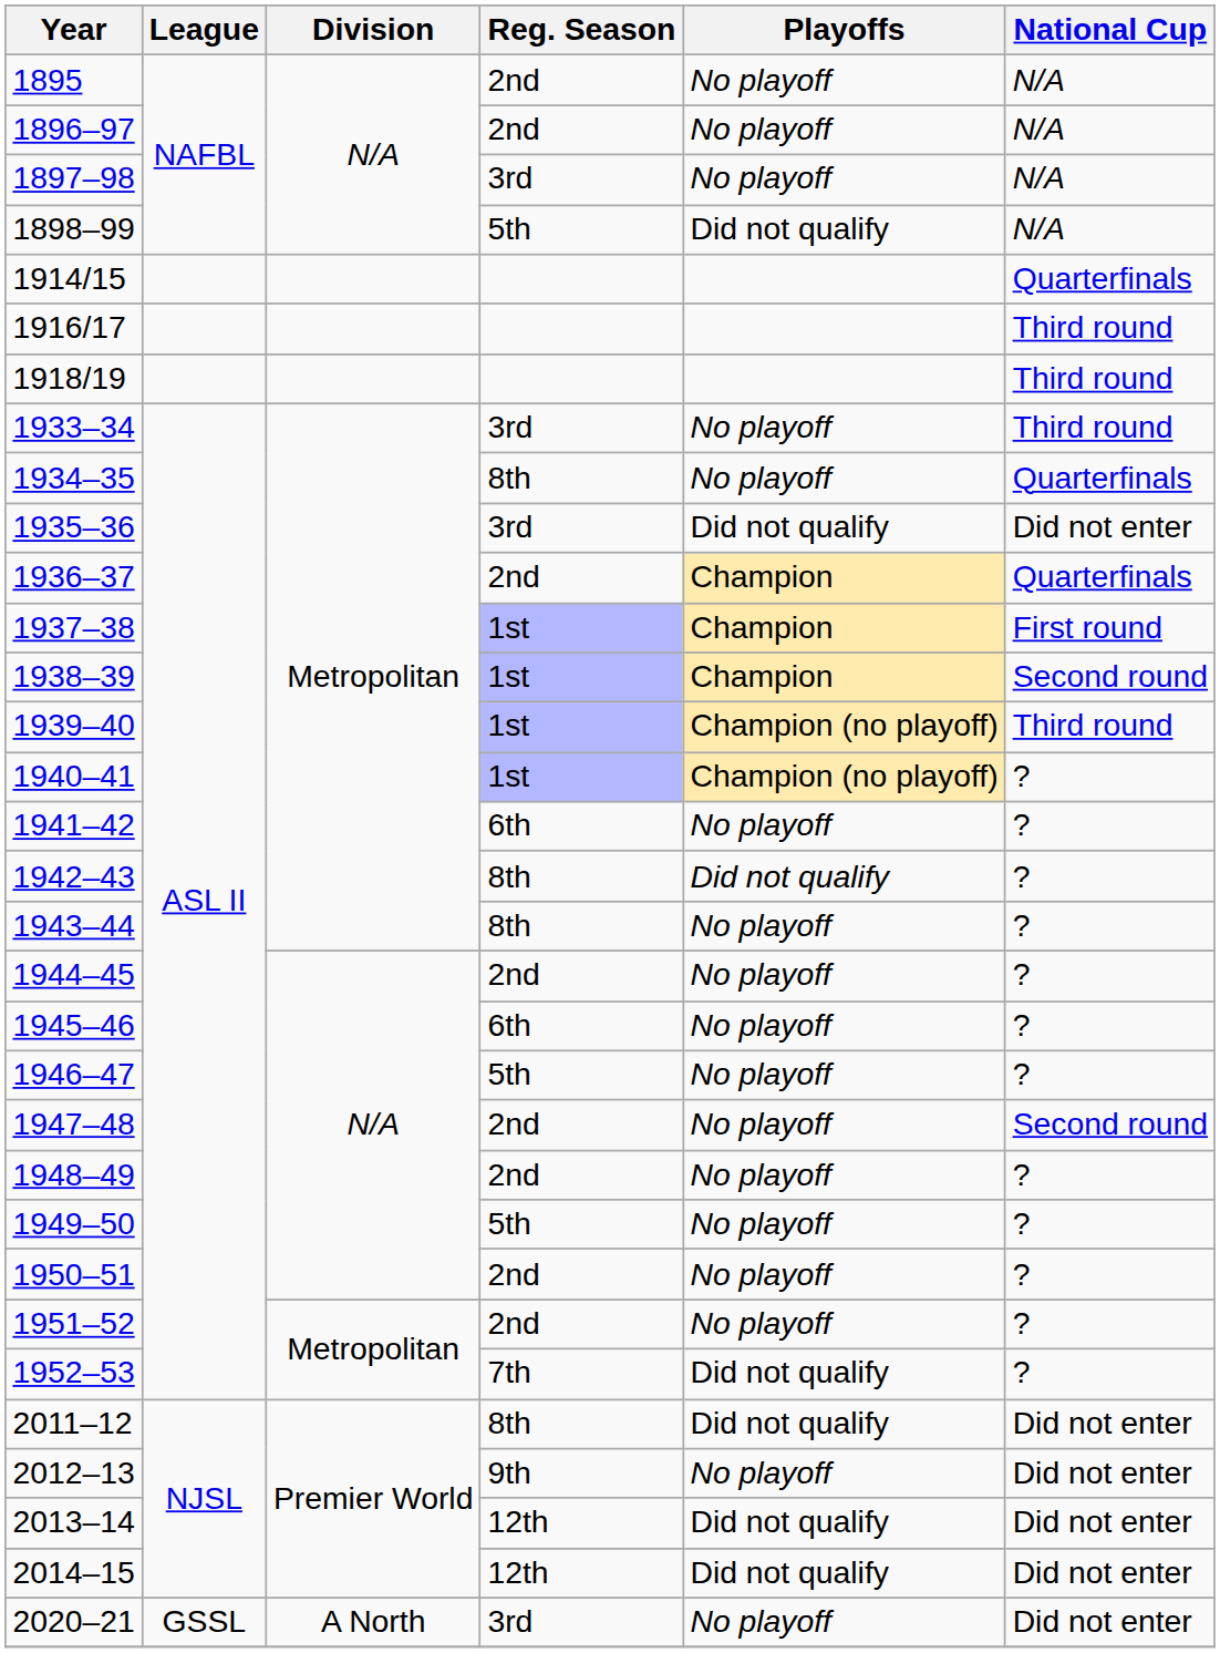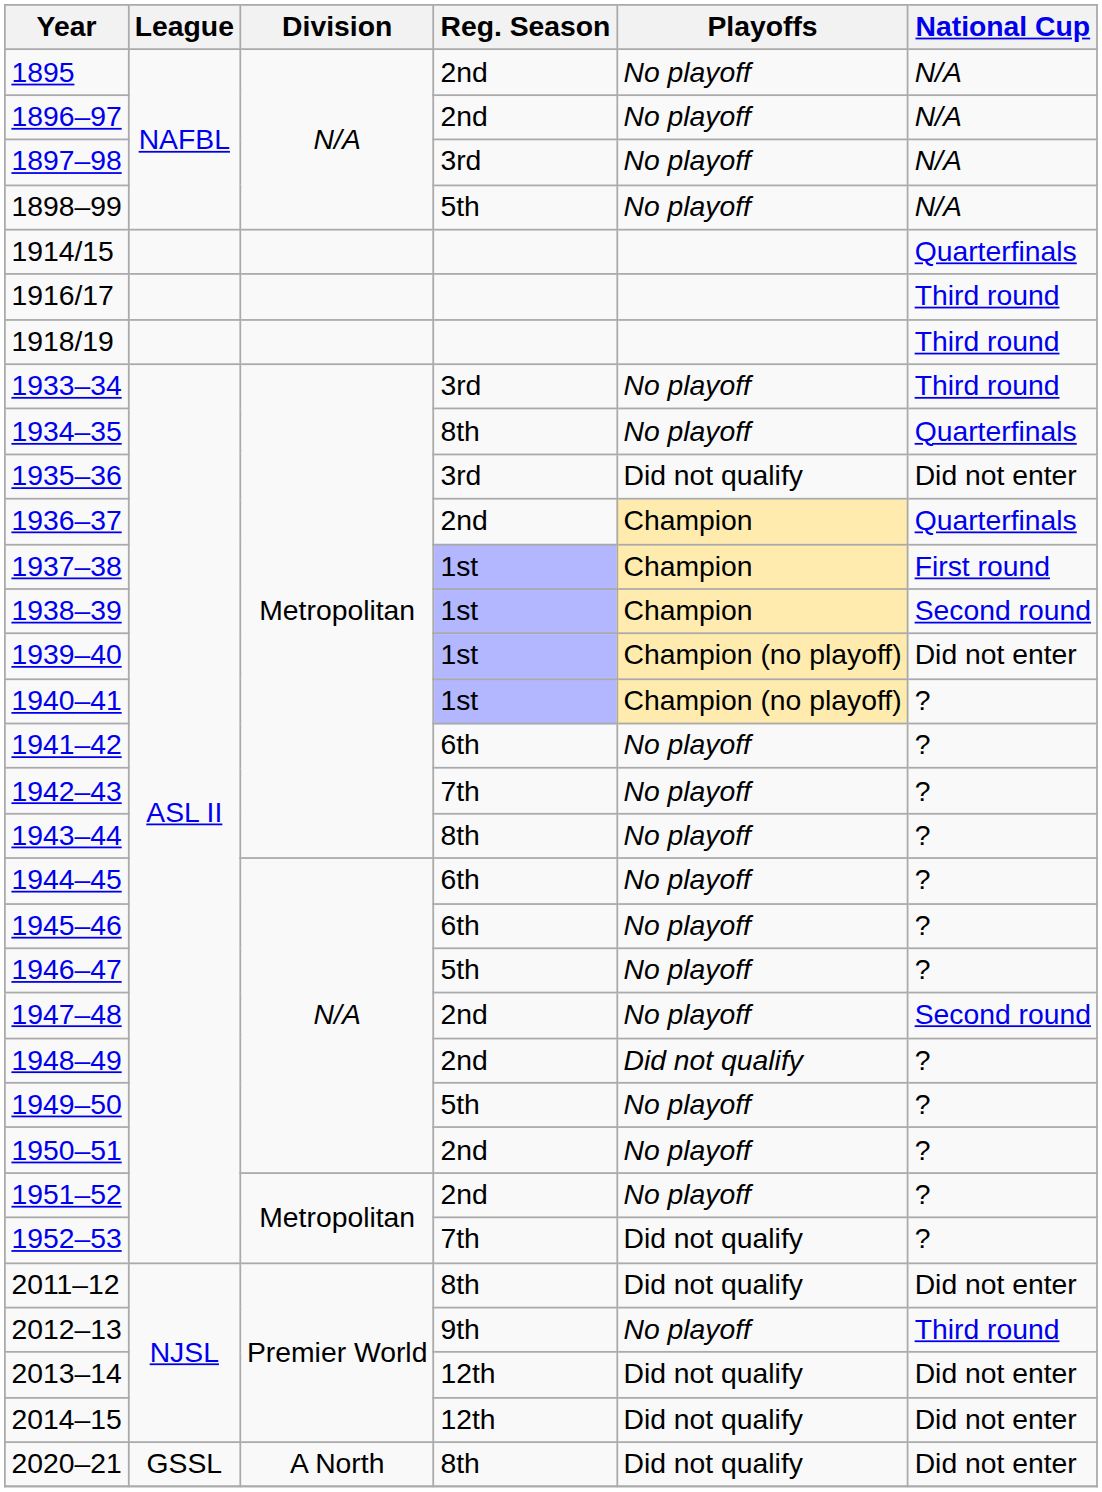1898–99 | Playoffs: Did not qualify -> No playoff
1939–40 | National Cup: Third round -> Did not enter
1942–43 | Reg. Season: 8th -> 7th
1942–43 | Playoffs: Did not qualify -> No playoff
1944–45 | Reg. Season: 2nd -> 6th
1948–49 | Playoffs: No playoff -> Did not qualify
2012–13 | National Cup: Did not enter -> Third round
2020–21 | Reg. Season: 3rd -> 8th
2020–21 | Playoffs: No playoff -> Did not qualify
